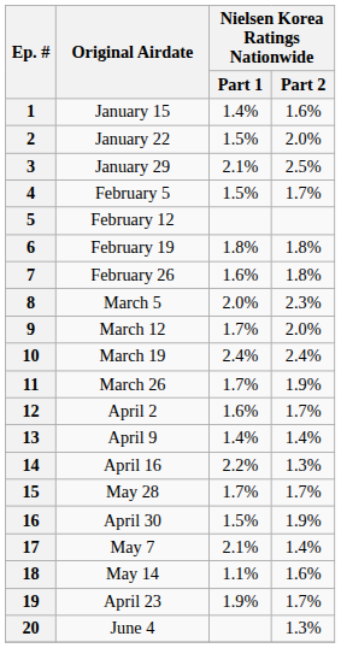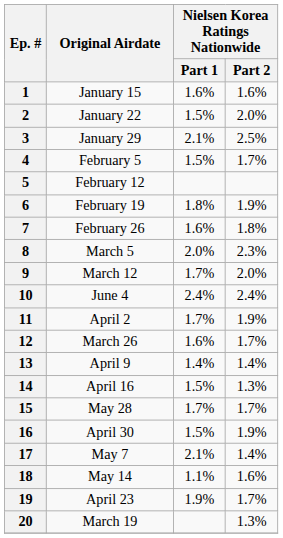1 | Nielsen Korea Ratings Nationwide / Part 1: 1.4% -> 1.6%
6 | Nielsen Korea Ratings Nationwide / Part 2: 1.8% -> 1.9%
10 | Original Airdate: March 19 -> June 4
11 | Original Airdate: March 26 -> April 2
12 | Original Airdate: April 2 -> March 26
14 | Nielsen Korea Ratings Nationwide / Part 1: 2.2% -> 1.5%
20 | Original Airdate: June 4 -> March 19
